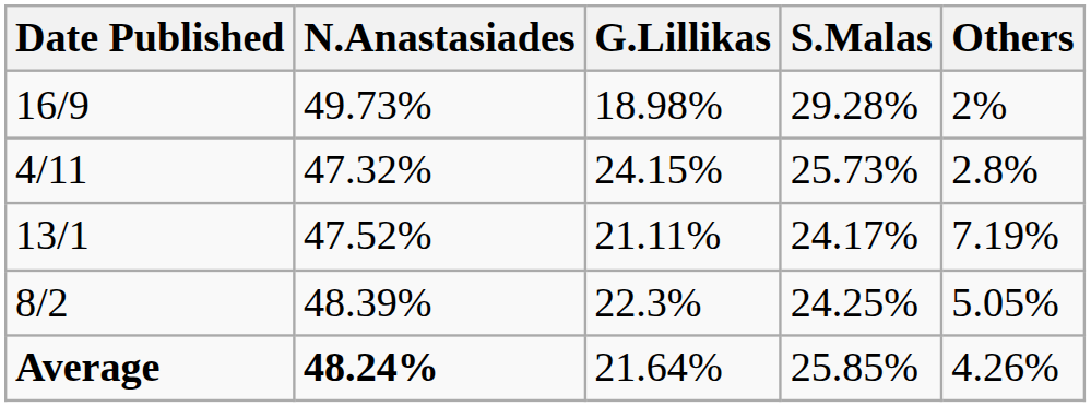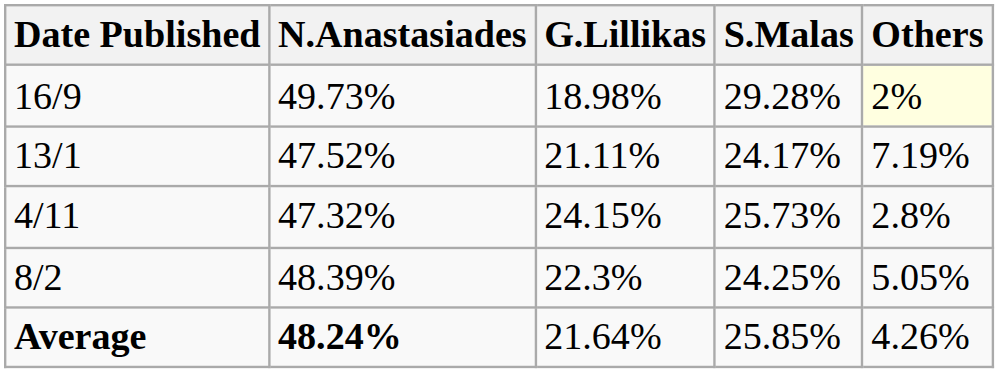16/9 | Others: no background -> lightyellow background
rows swapped: 4/11 <-> 13/1
